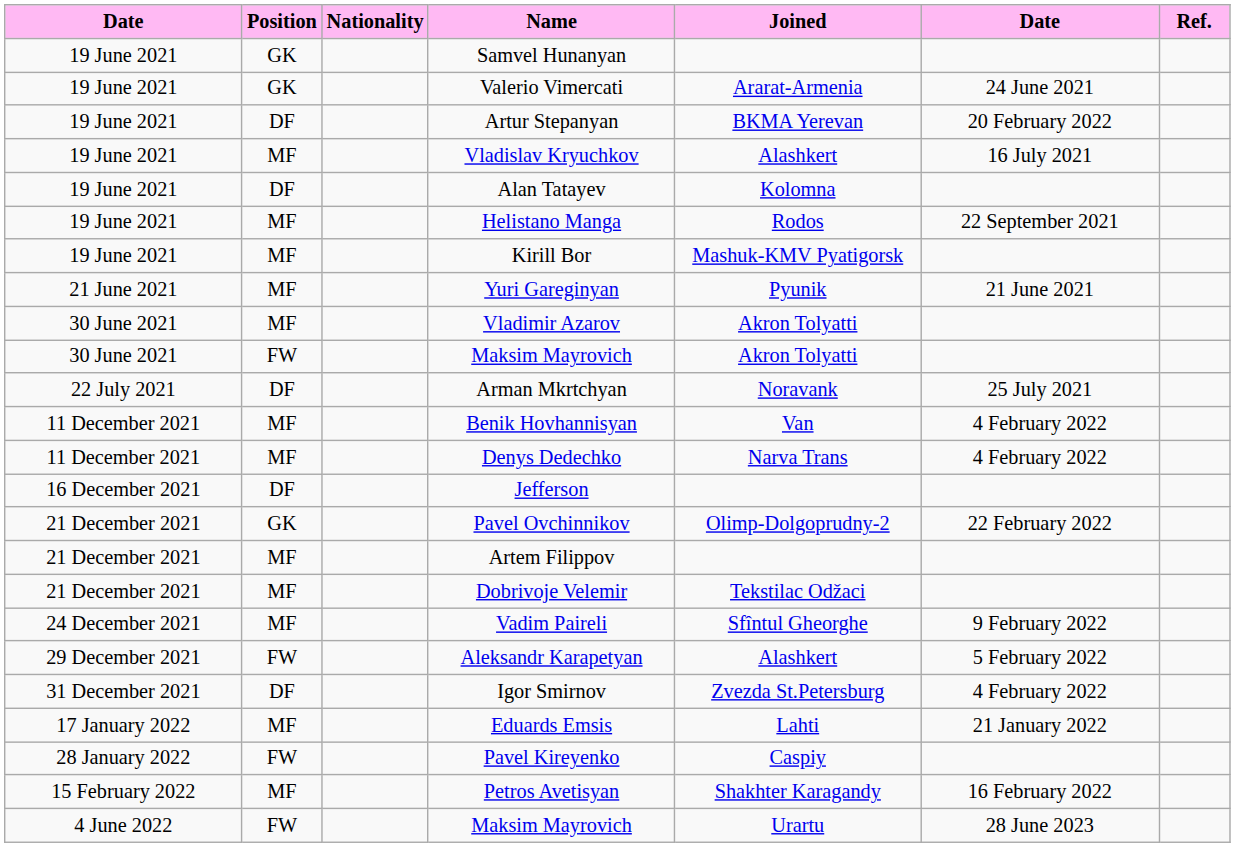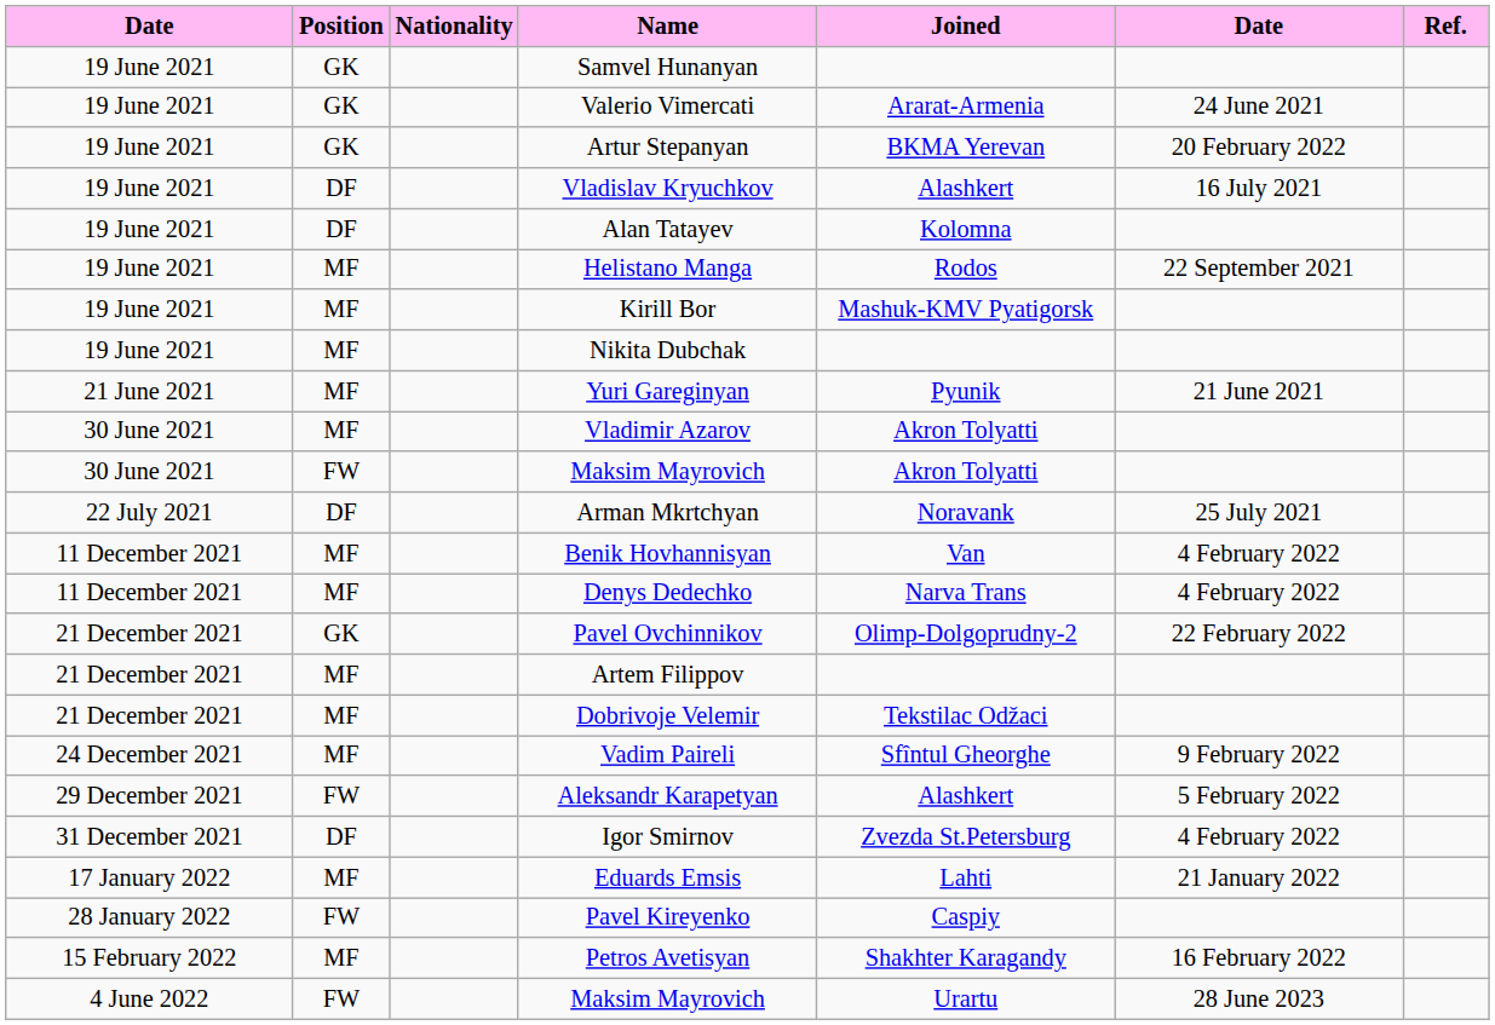Artur Stepanyan | Position: DF -> GK
Vladislav Kryuchkov | Position: MF -> DF
+ row: 19 June 2021 | MF | Nikita Dubchak
- row: 16 December 2021 | DF | Jefferson
